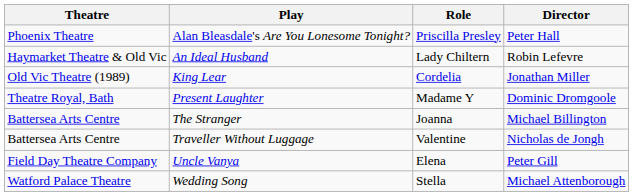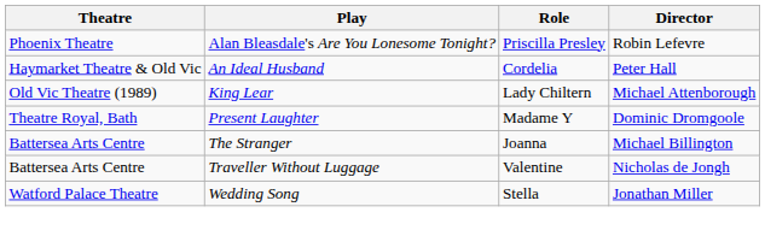Alan Bleasdale's Are You Lonesome Tonight? | Director: Peter Hall -> Robin Lefevre
An Ideal Husband | Role: Lady Chiltern -> Cordelia
An Ideal Husband | Director: Robin Lefevre -> Peter Hall
King Lear | Role: Cordelia -> Lady Chiltern
King Lear | Director: Jonathan Miller -> Michael Attenborough
- row: Field Day Theatre Company | Uncle Vanya | Elena | Peter Gill
Wedding Song | Director: Michael Attenborough -> Jonathan Miller
